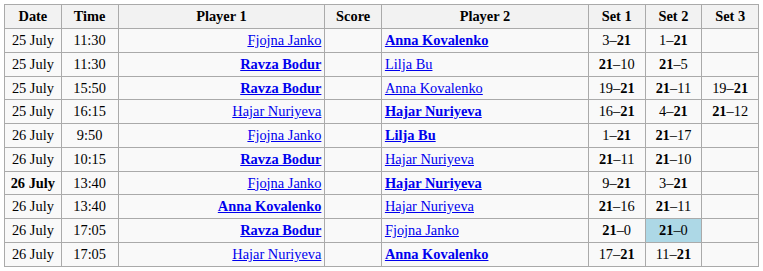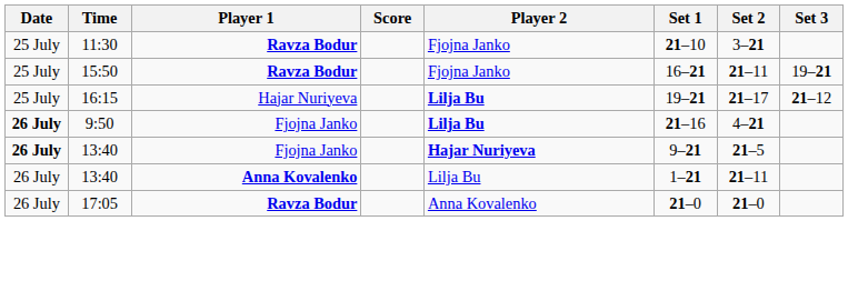- row: 25 July | 11:30 | Fjojna Janko | Anna Kovalenko | 3–21 | 1–21
11:30 / Ravza Bodur | Player 2: Lilja Bu -> Fjojna Janko
11:30 / Ravza Bodur | Set 2: 21–5 -> 3–21
15:50 | Player 2: Anna Kovalenko -> Fjojna Janko
15:50 | Set 1: 19–21 -> 16–21
16:15 | Player 2: Hajar Nuriyeva -> Lilja Bu
16:15 | Set 1: 16–21 -> 19–21
16:15 | Set 2: 4–21 -> 21–17
9:50 | Date: normal -> bold
9:50 | Set 1: 1–21 -> 21–16
9:50 | Set 2: 21–17 -> 4–21
- row: 26 July | 10:15 | Ravza Bodur | Hajar Nuriyeva | 21–11 | 21–10
13:40 / Fjojna Janko | Set 2: 3–21 -> 21–5
13:40 / Anna Kovalenko | Player 2: Hajar Nuriyeva -> Lilja Bu
13:40 / Anna Kovalenko | Set 1: 21–16 -> 1–21
17:05 / Ravza Bodur | Player 2: Fjojna Janko -> Anna Kovalenko
17:05 / Ravza Bodur | Set 2: lightblue background -> no background
- row: 26 July | 17:05 | Hajar Nuriyeva | Anna Kovalenko | 17–21 | 11–21
